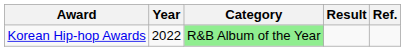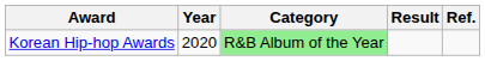Korean Hip-hop Awards | Year: 2022 -> 2020
